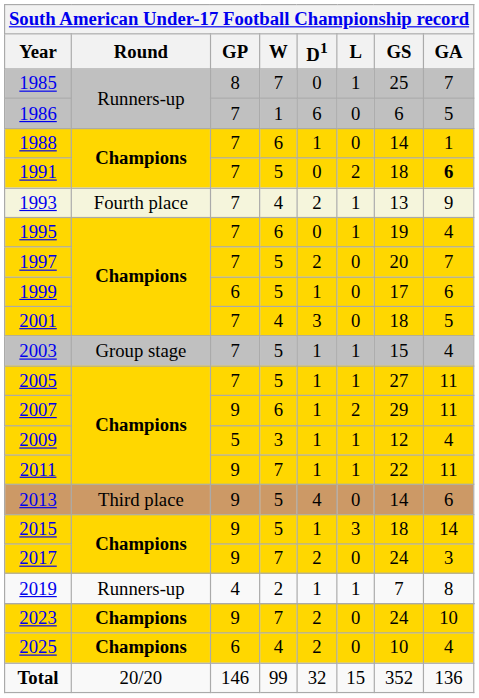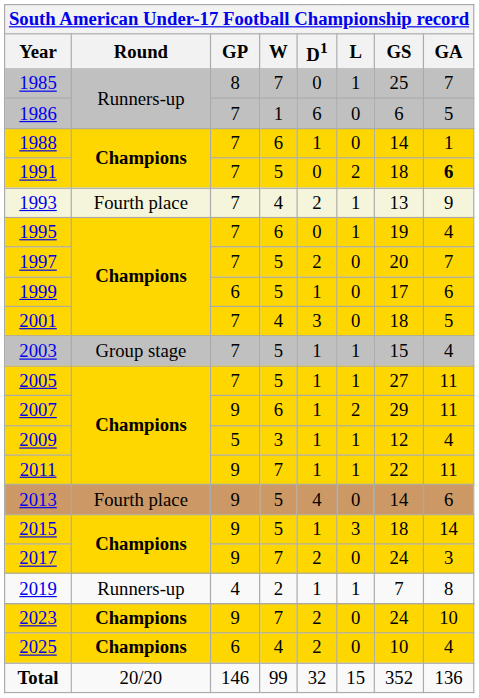2013 | Round: Third place -> Fourth place
